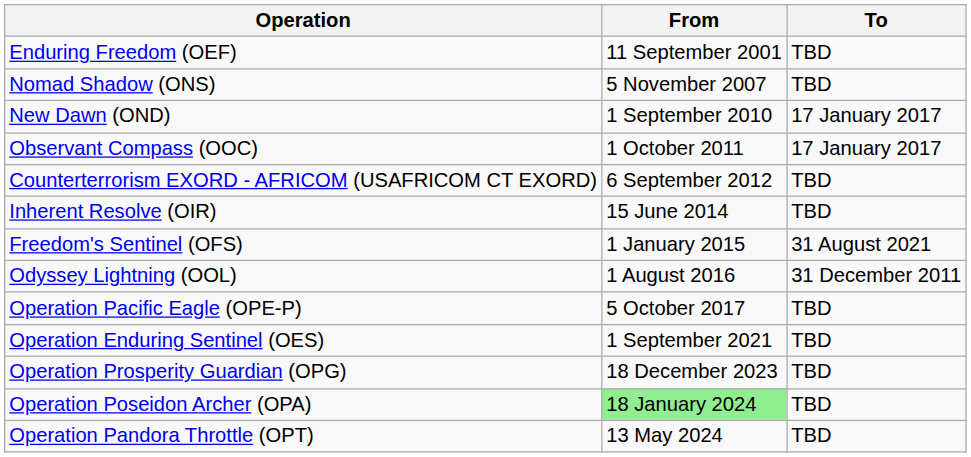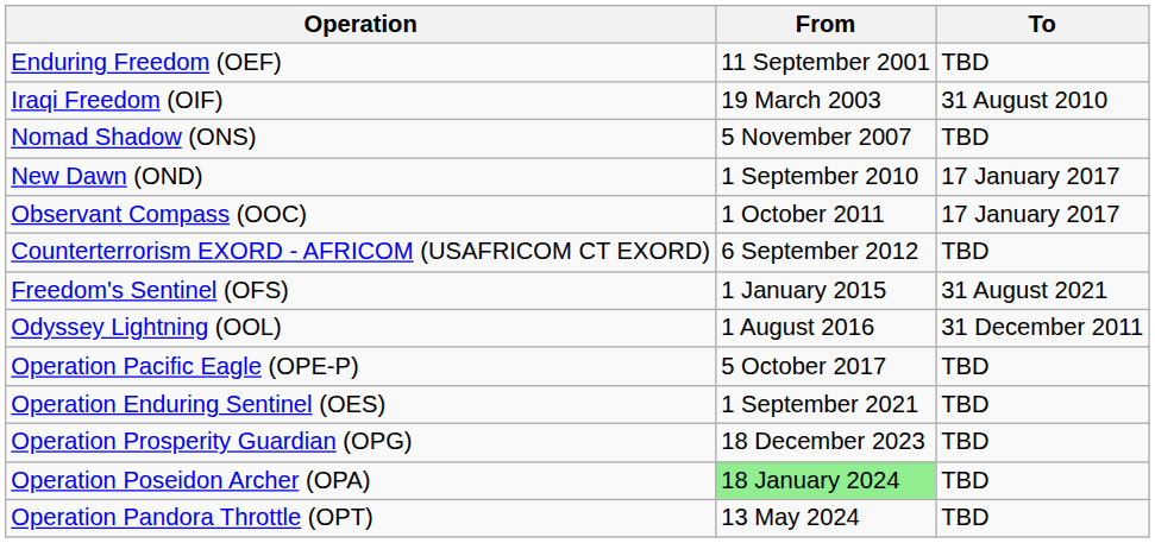+ row: Iraqi Freedom (OIF) | 19 March 2003 | 31 August 2010
- row: Inherent Resolve (OIR) | 15 June 2014 | TBD
